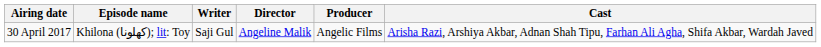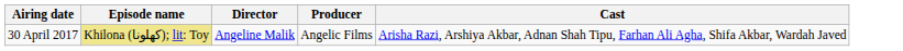- column: Writer | Saji Gul
30 April 2017 | Episode name: no background -> khaki background
